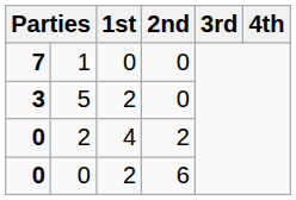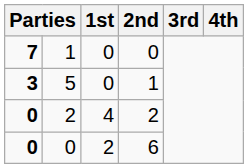5 | 1st: 2 -> 0
5 | 2nd: 0 -> 1
